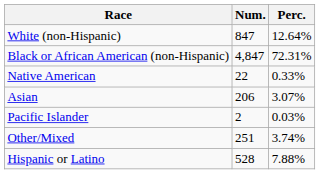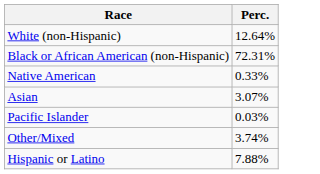- column: Num. | 847 | 4,847 | 22 | 206 | 2 | 251 | 528
